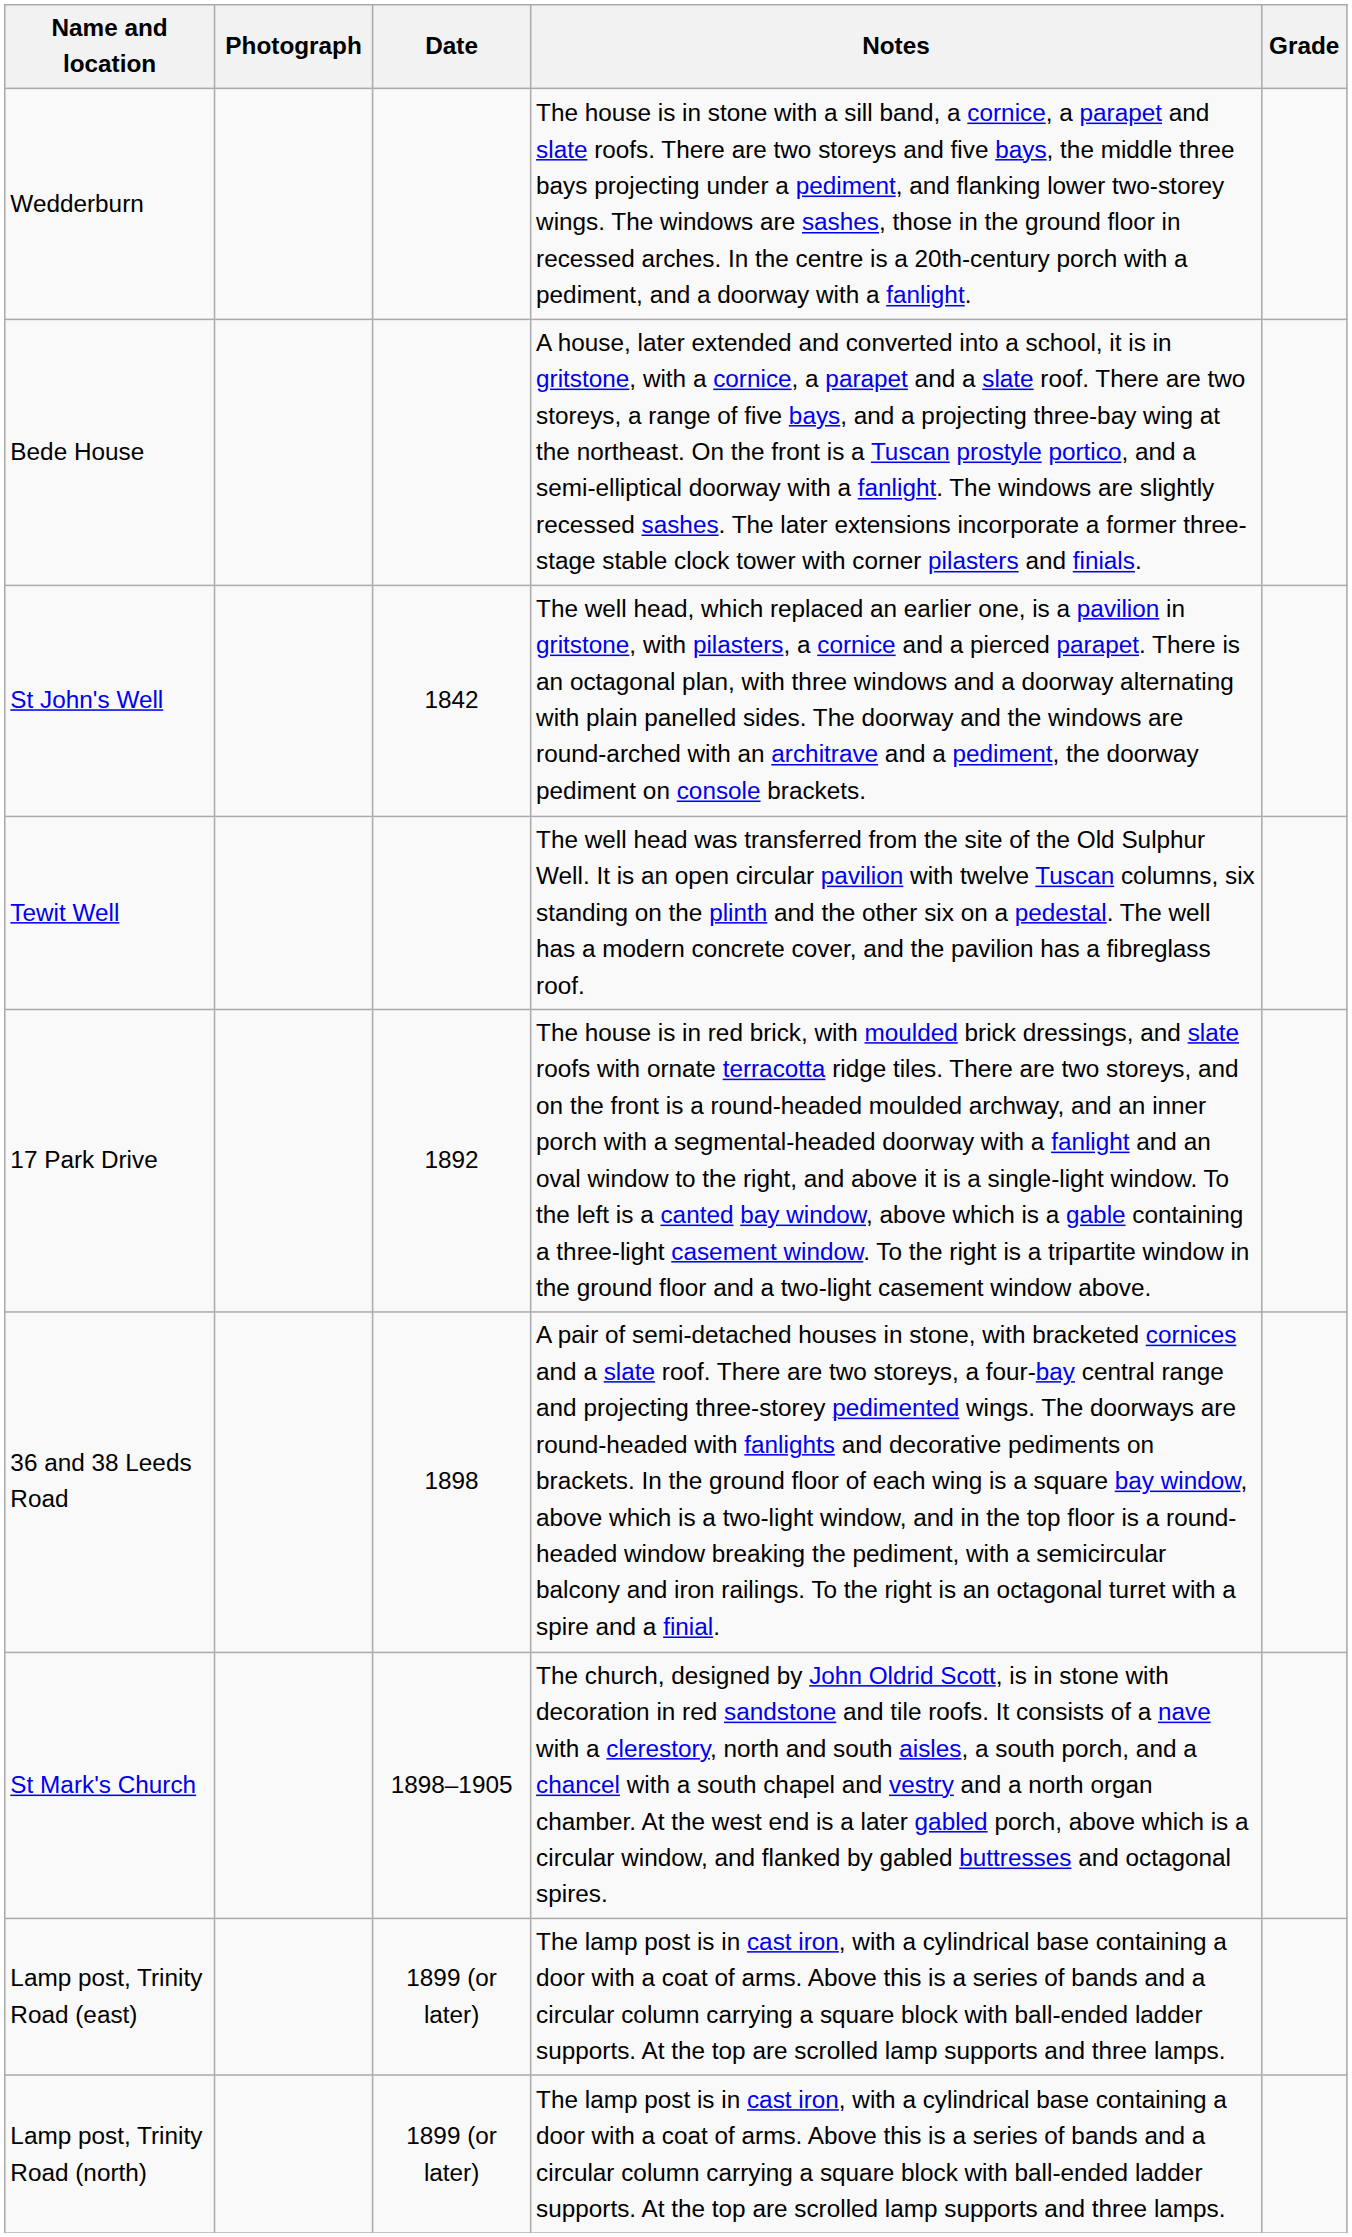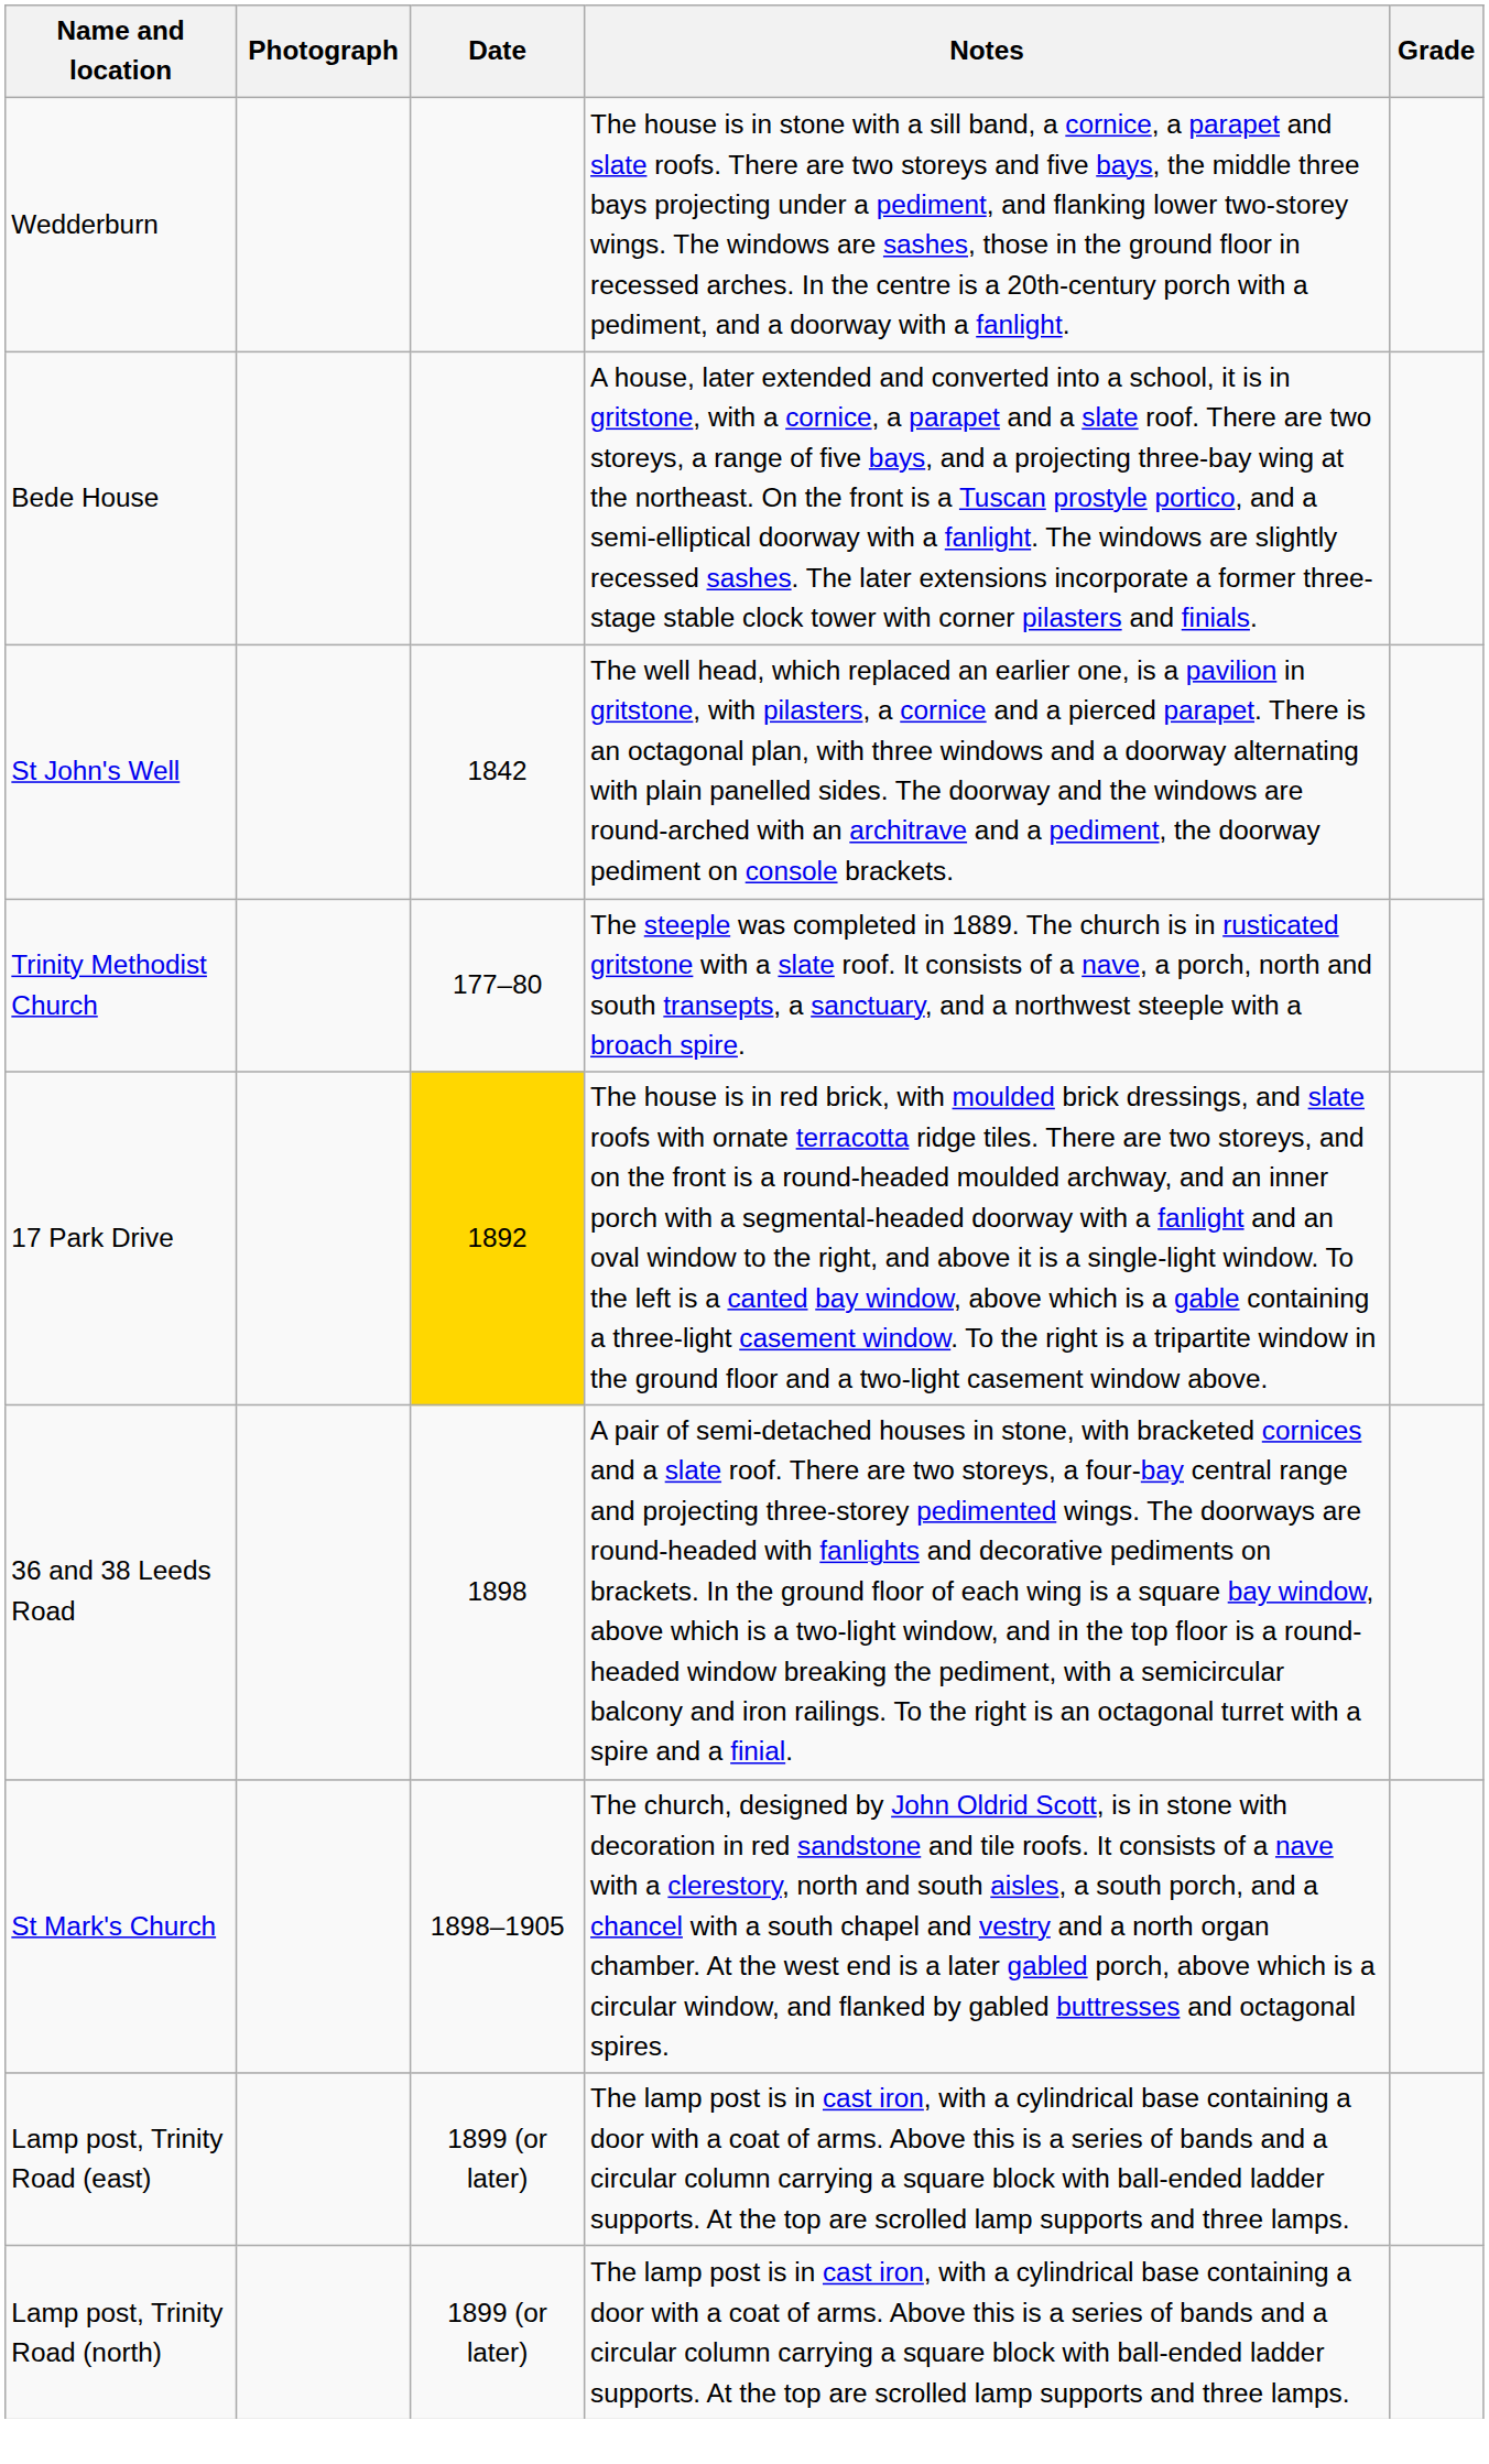- row: Tewit Well | The well head was transferred from the site of the Old Sulphur Well. It is an open circular pavilion with twelve Tuscan columns, six standing on the plinth and the other six on a pedestal. The well has a modern concrete cover, and the pavilion has a fibreglass roof.
+ row: Trinity Methodist Church | 177–80 | The steeple was completed in 1889. The church is in rusticated gritstone with a slate roof. It consists of a nave, a porch, north and south transepts, a sanctuary, and a northwest steeple with a broach spire.
17 Park Drive | Date: no background -> gold background
